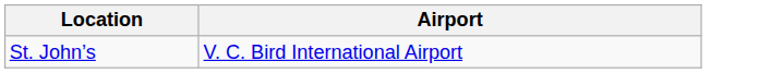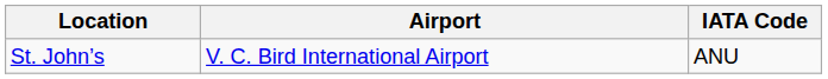+ column: IATA Code | ANU
